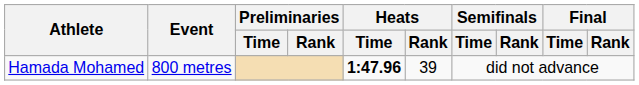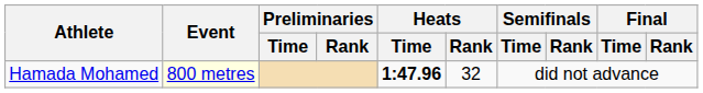Hamada Mohamed | Event: no background -> lightyellow background
Hamada Mohamed | Heats / Rank: 39 -> 32
